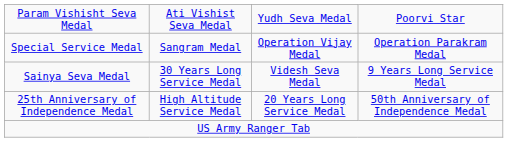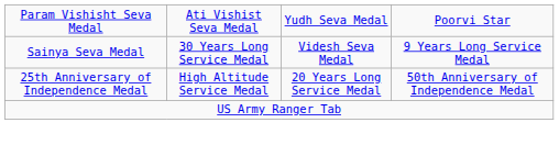- row: Special Service Medal | Sangram Medal | Operation Vijay Medal | Operation Parakram Medal
